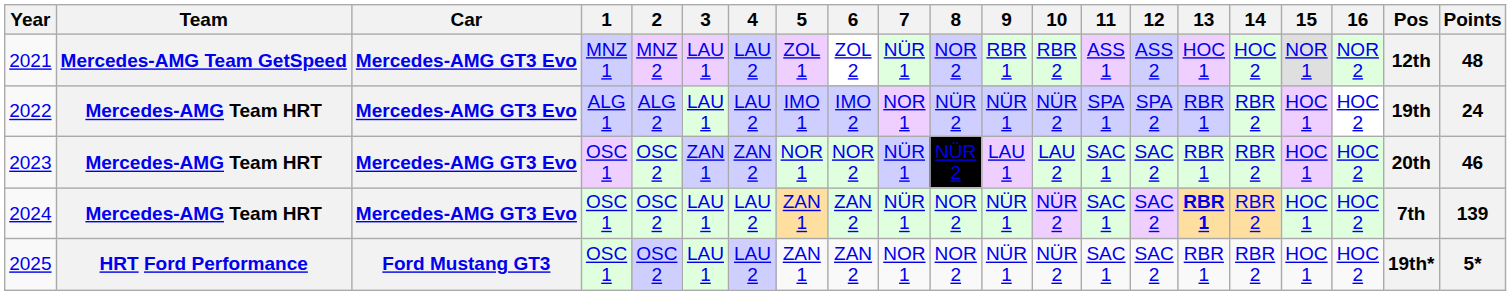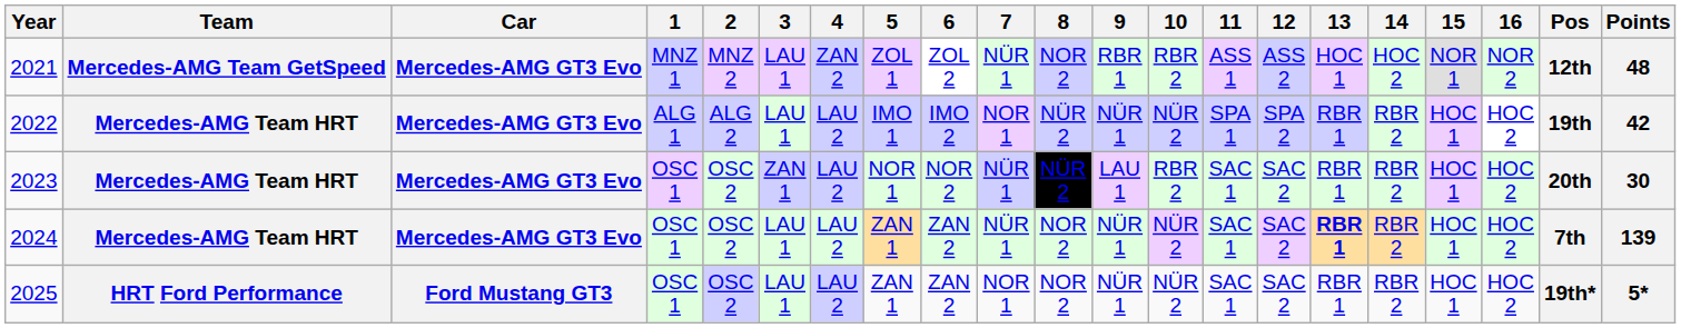2021 | 4: LAU 2 -> ZAN 2
2022 | Points: 24 -> 42
2023 | 4: ZAN 2 -> LAU 2
2023 | 10: LAU 2 -> RBR 2
2023 | Points: 46 -> 30
